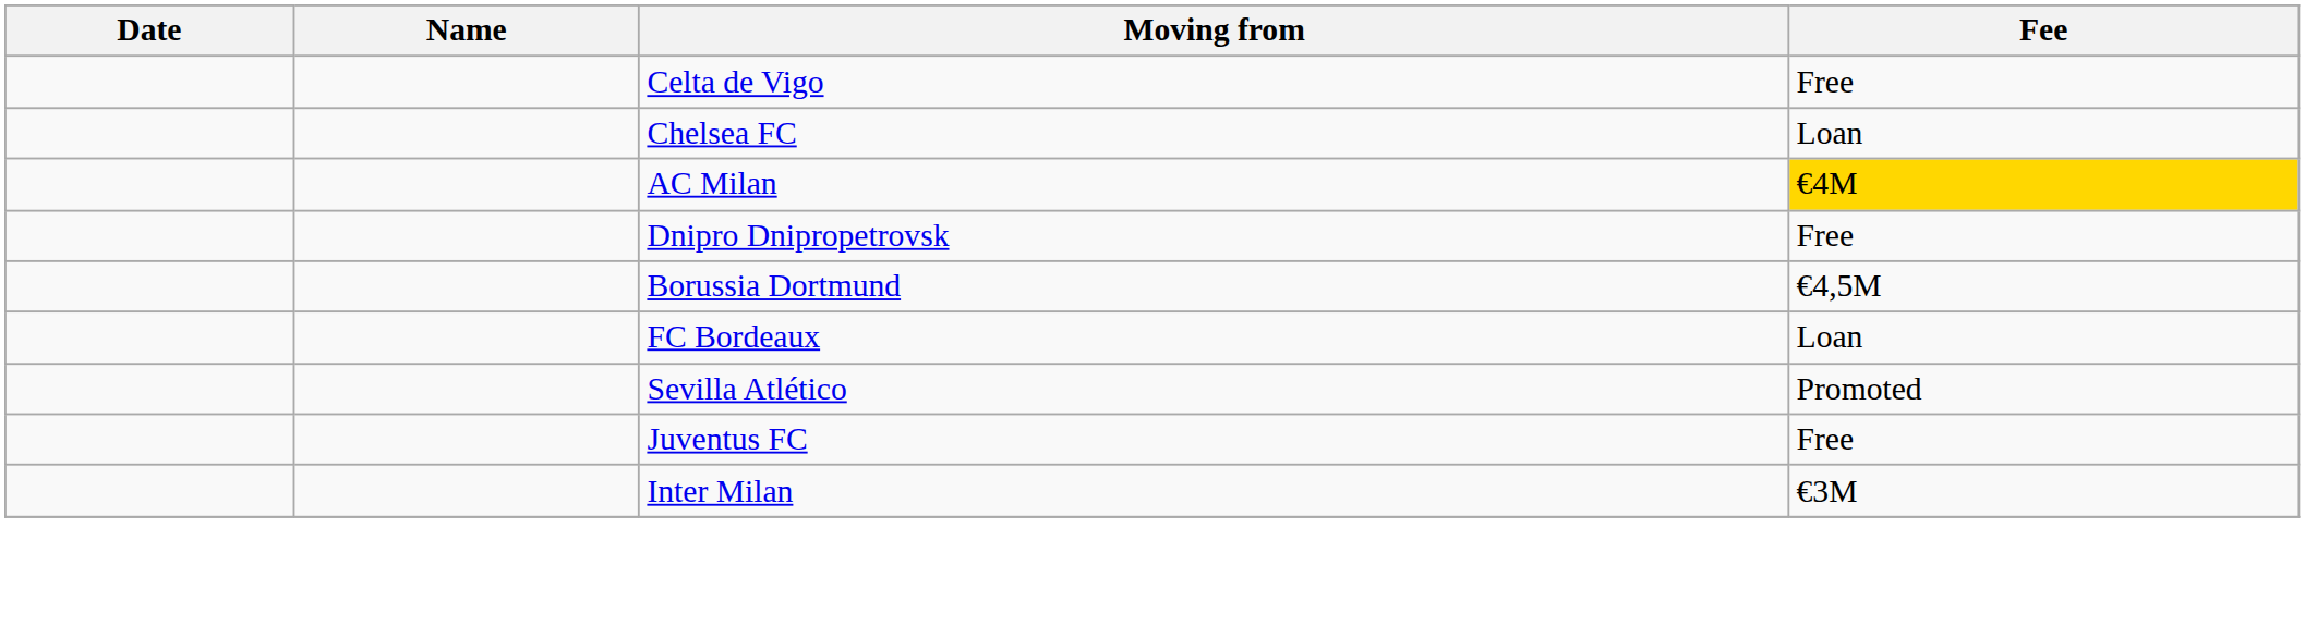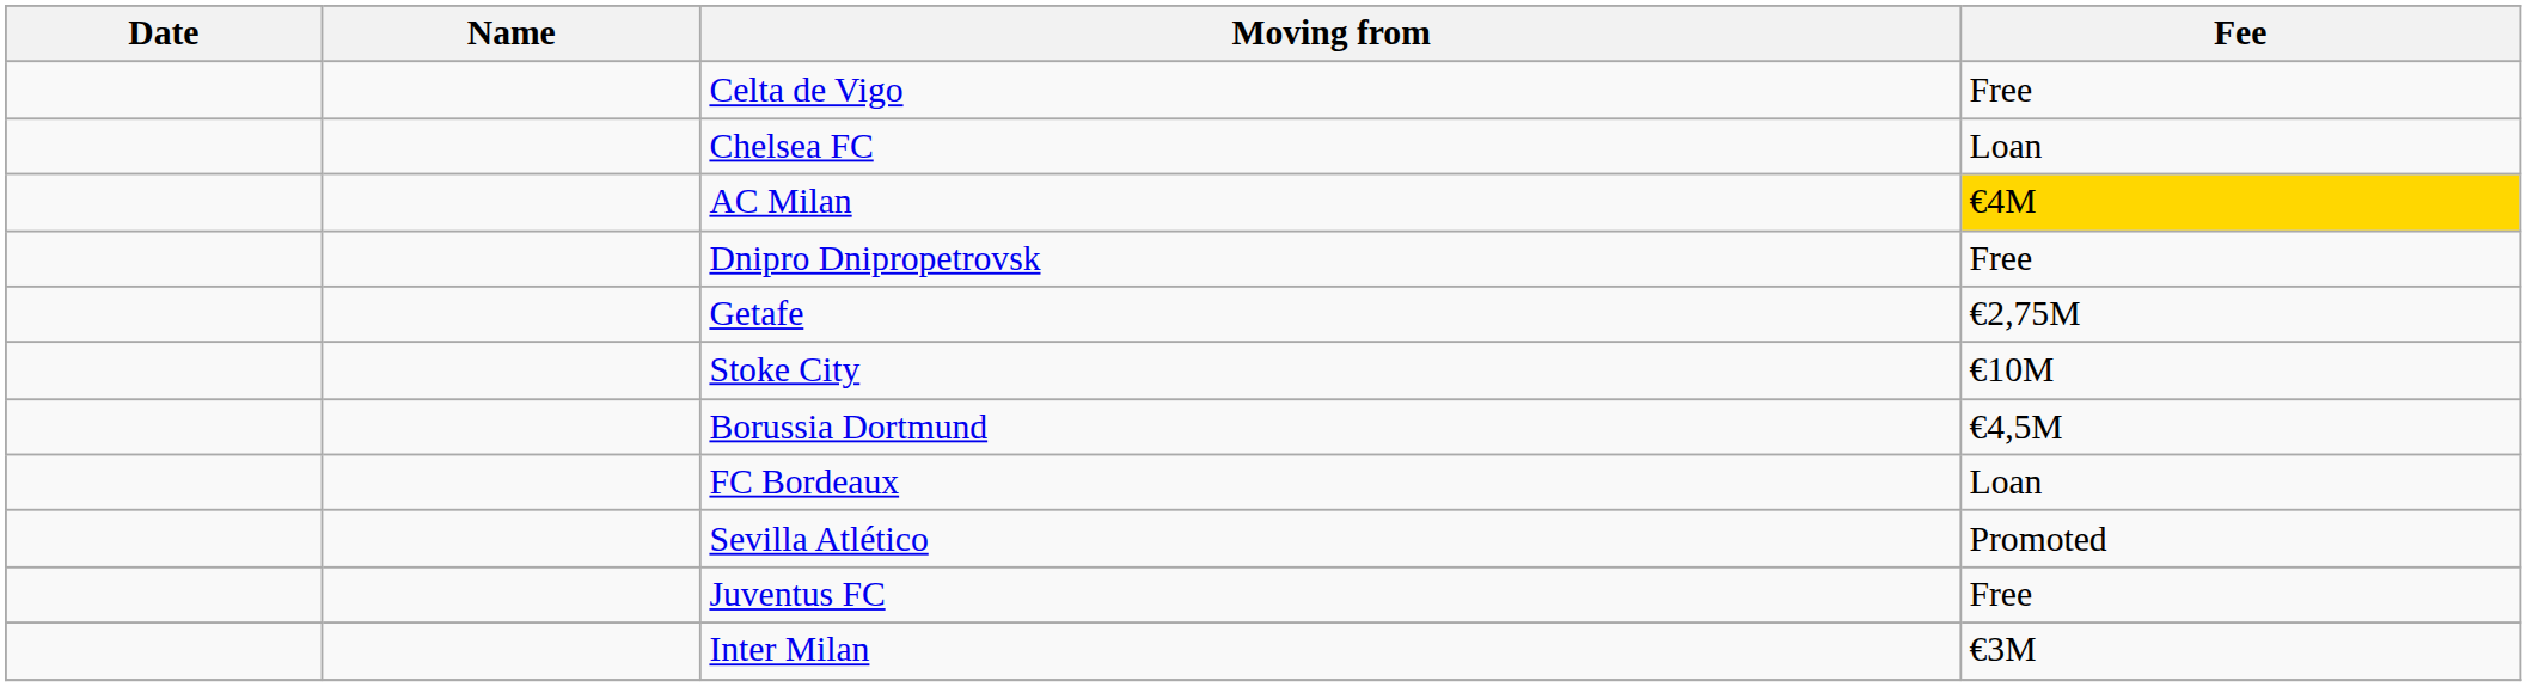+ row: Getafe | €2,75M
+ row: Stoke City | €10M
